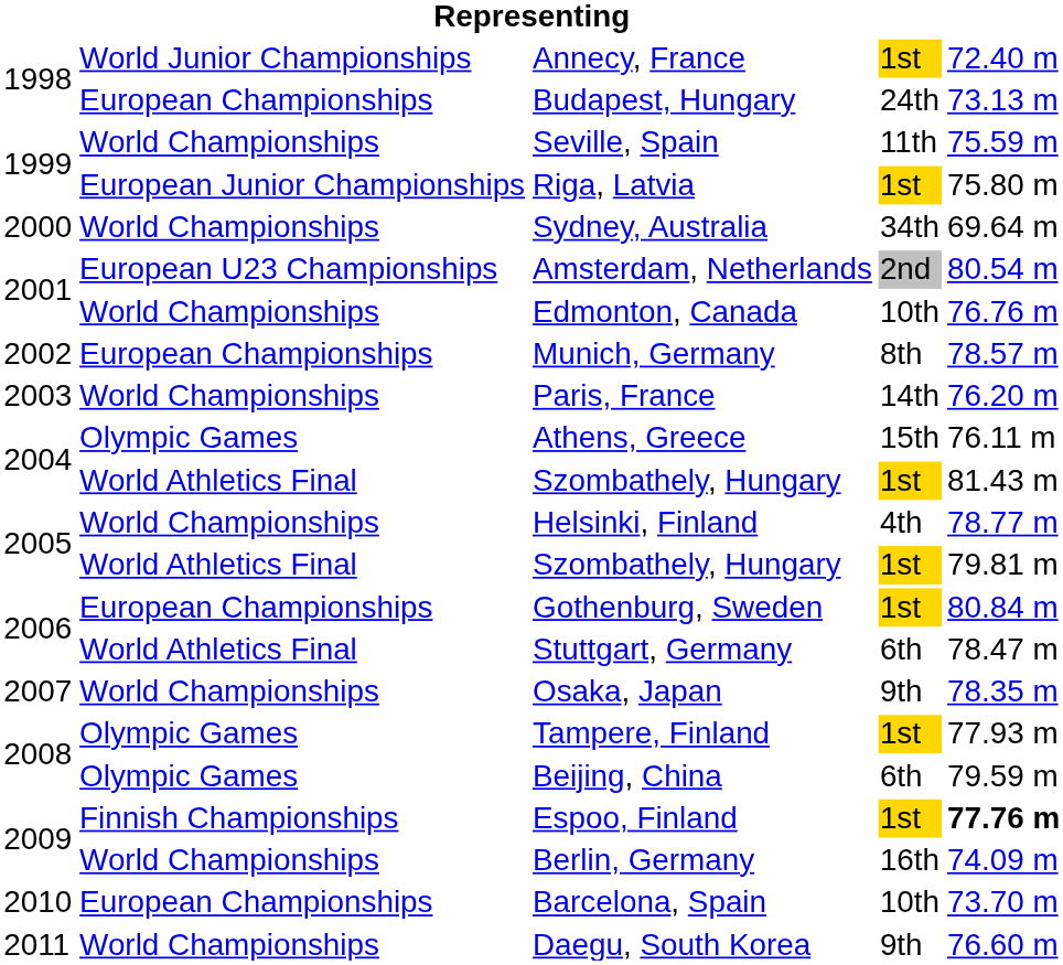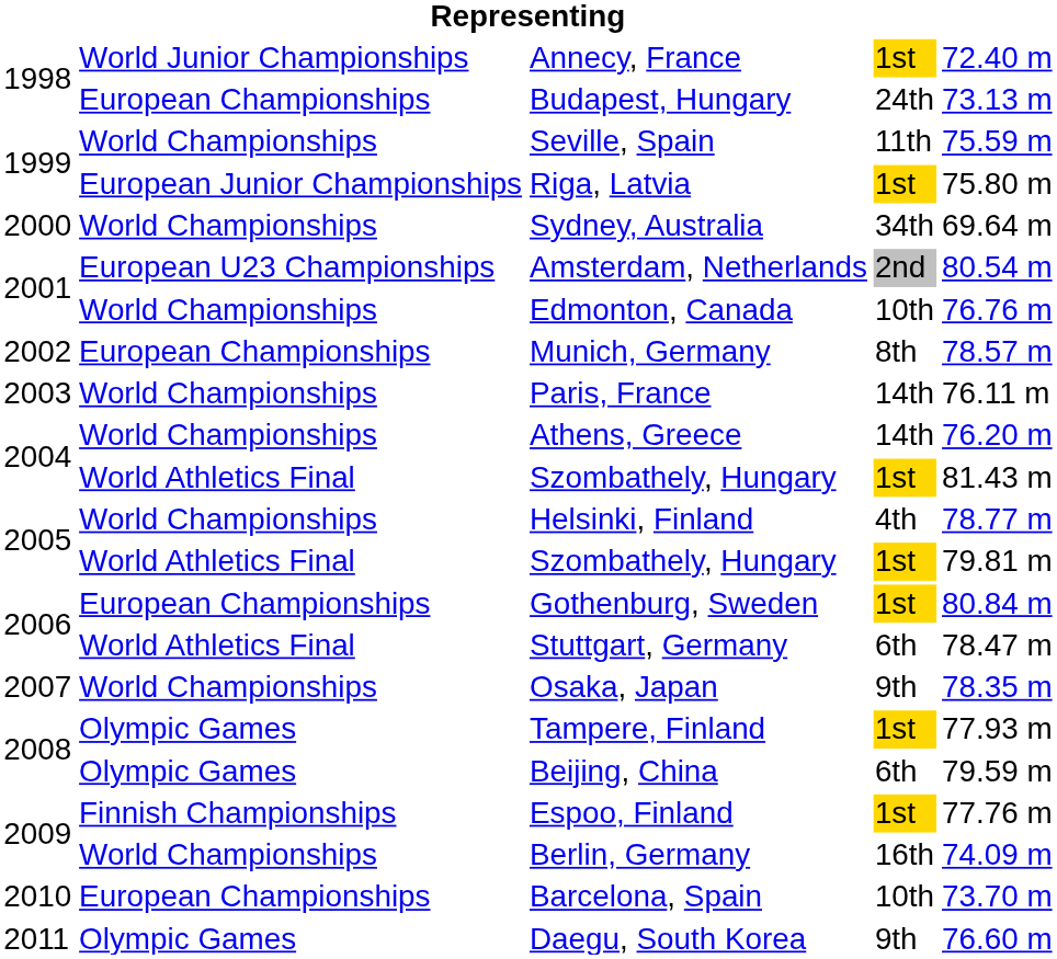Paris, France | column 5: 76.20 m -> 76.11 m
Athens, Greece | column 2: Olympic Games -> World Championships
Athens, Greece | column 4: 15th -> 14th
Athens, Greece | column 5: 76.11 m -> 76.20 m
Espoo, Finland | column 5: bold -> normal
Daegu, South Korea | column 2: World Championships -> Olympic Games
